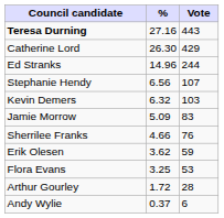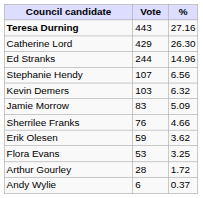columns swapped: Vote <-> %
